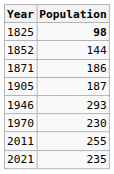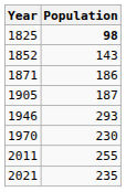1852 | Population: 144 -> 143
